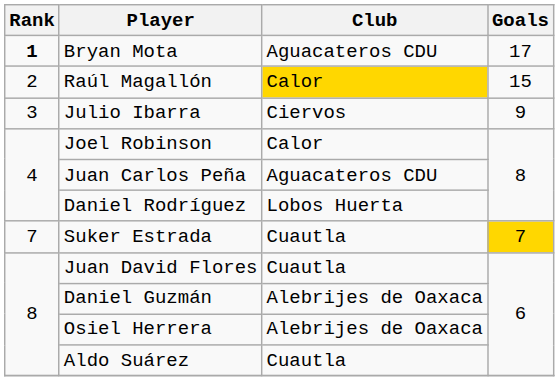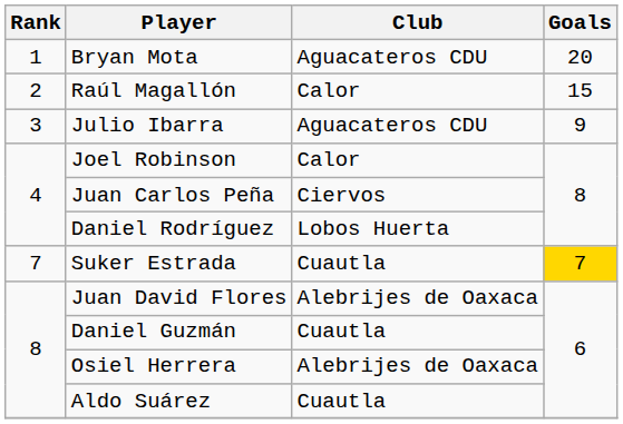Bryan Mota | Rank: bold -> normal
Bryan Mota | Goals: 17 -> 20
Raúl Magallón | Club: gold background -> no background
Julio Ibarra | Club: Ciervos -> Aguacateros CDU
Juan Carlos Peña | Club: Aguacateros CDU -> Ciervos
Juan David Flores | Club: Cuautla -> Alebrijes de Oaxaca
Daniel Guzmán | Club: Alebrijes de Oaxaca -> Cuautla
